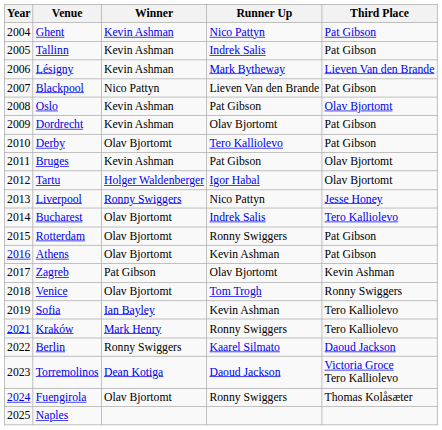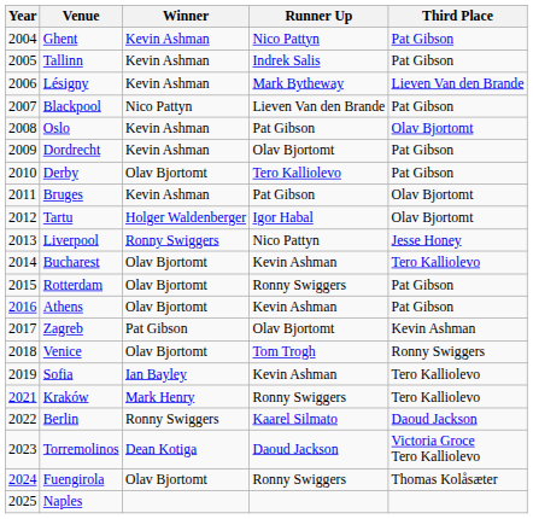Bucharest | Runner Up: Indrek Salis -> Kevin Ashman
